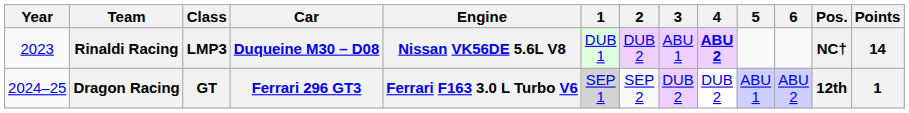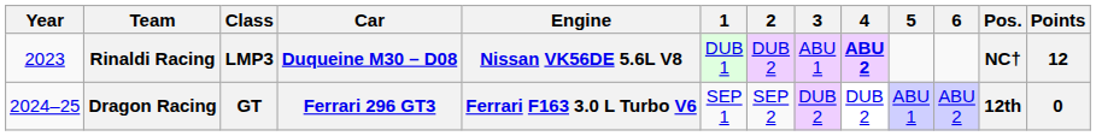Rinaldi Racing | Points: 14 -> 12
Dragon Racing | 1: lightgrey background -> no background
Dragon Racing | Points: 1 -> 0
